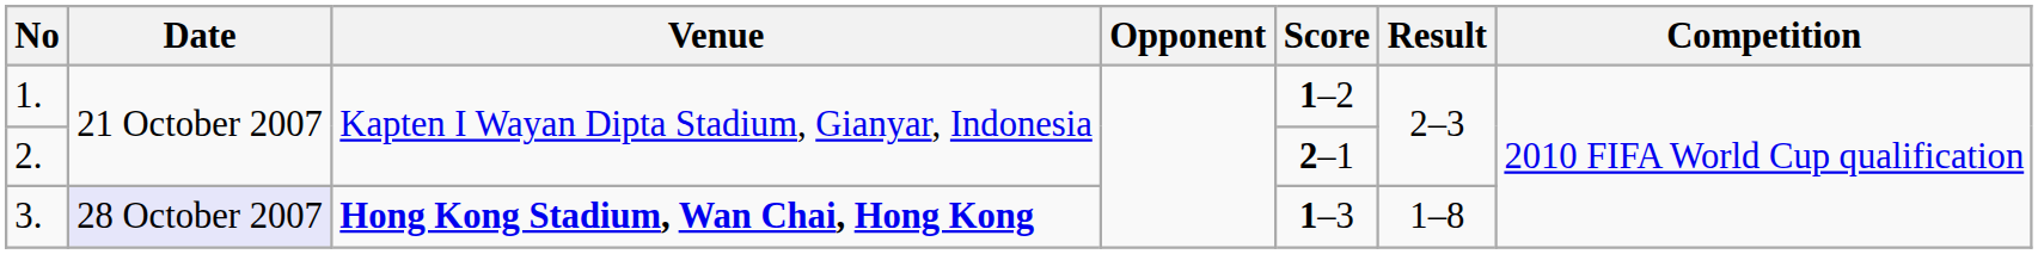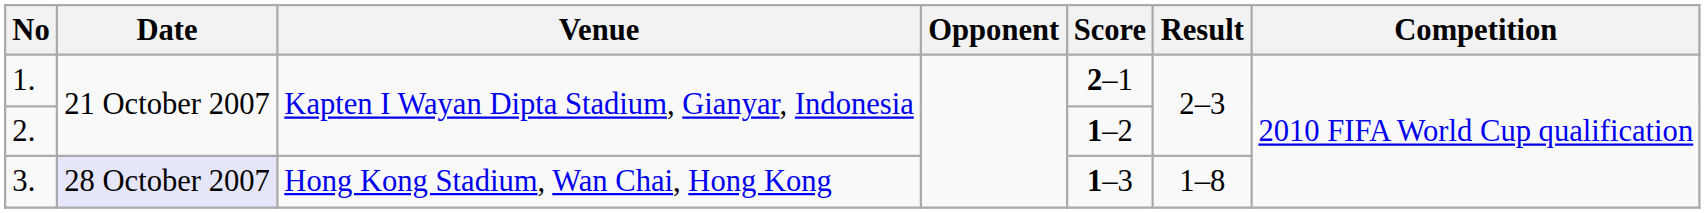1. | Score: 1–2 -> 2–1
2. | Score: 2–1 -> 1–2
3. | Venue: bold -> normal
